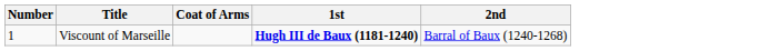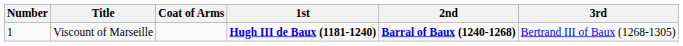+ column: 3rd | Bertrand III of Baux (1268-1305)
Viscount of Marseille | 2nd: normal -> bold
